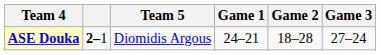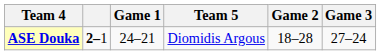columns swapped: Team 5 <-> Game 1
